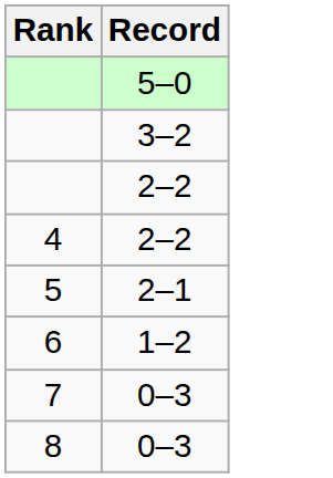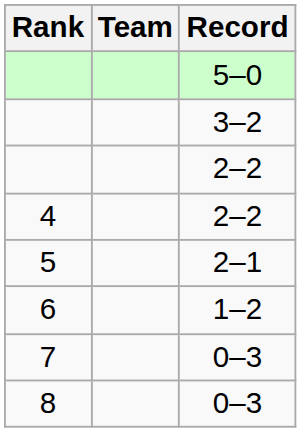+ column: Team
